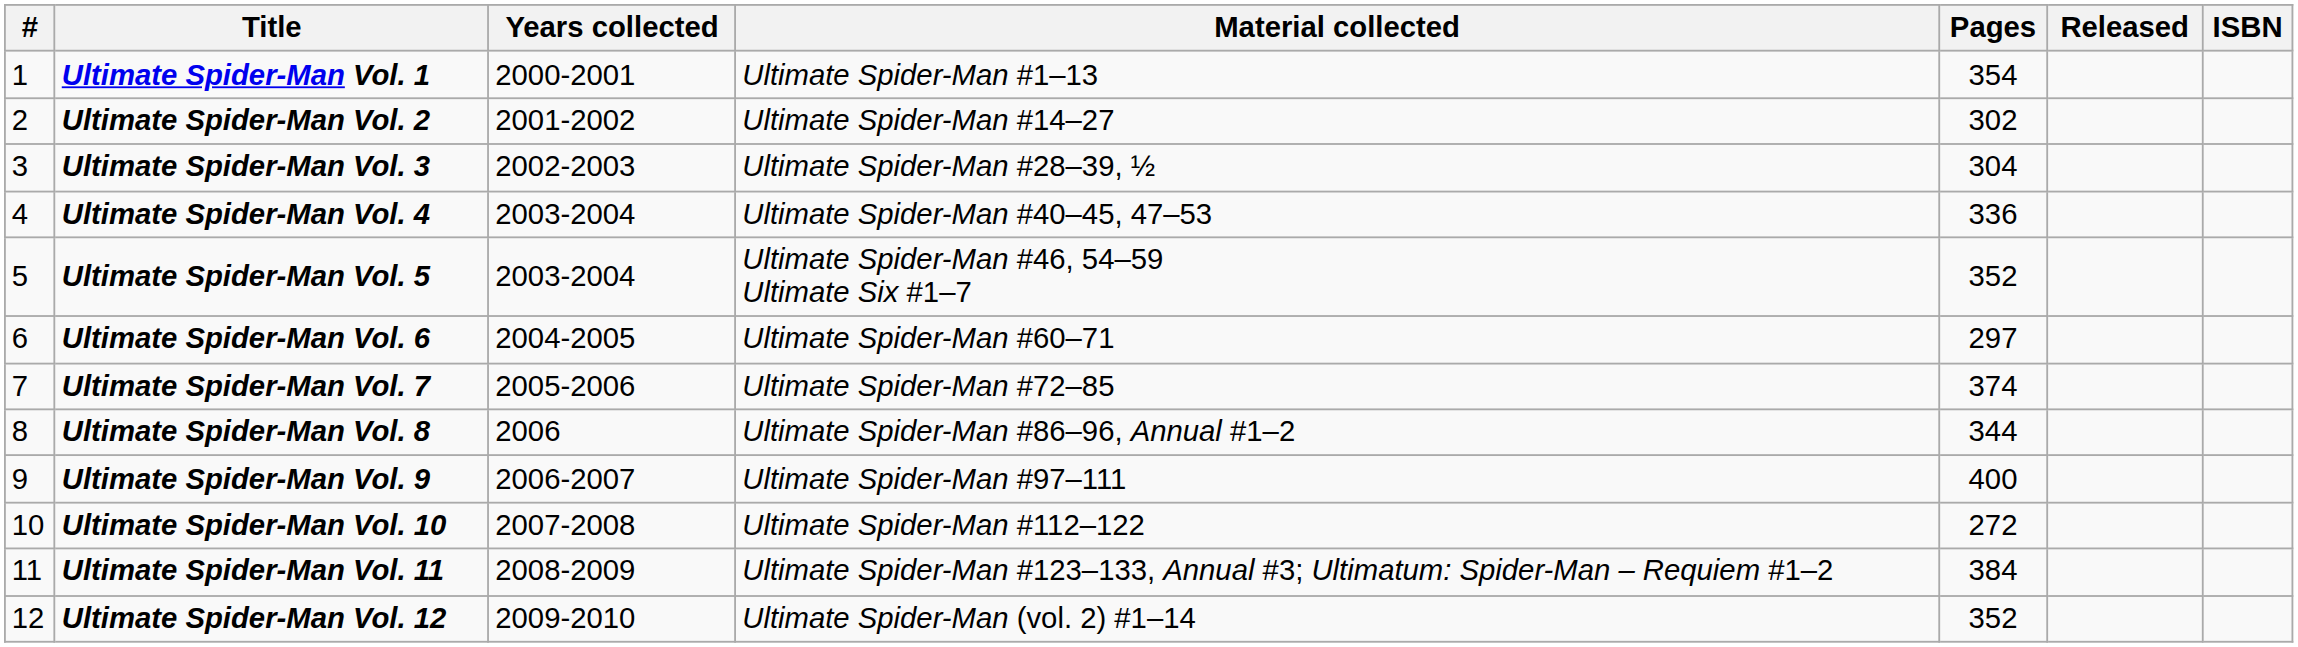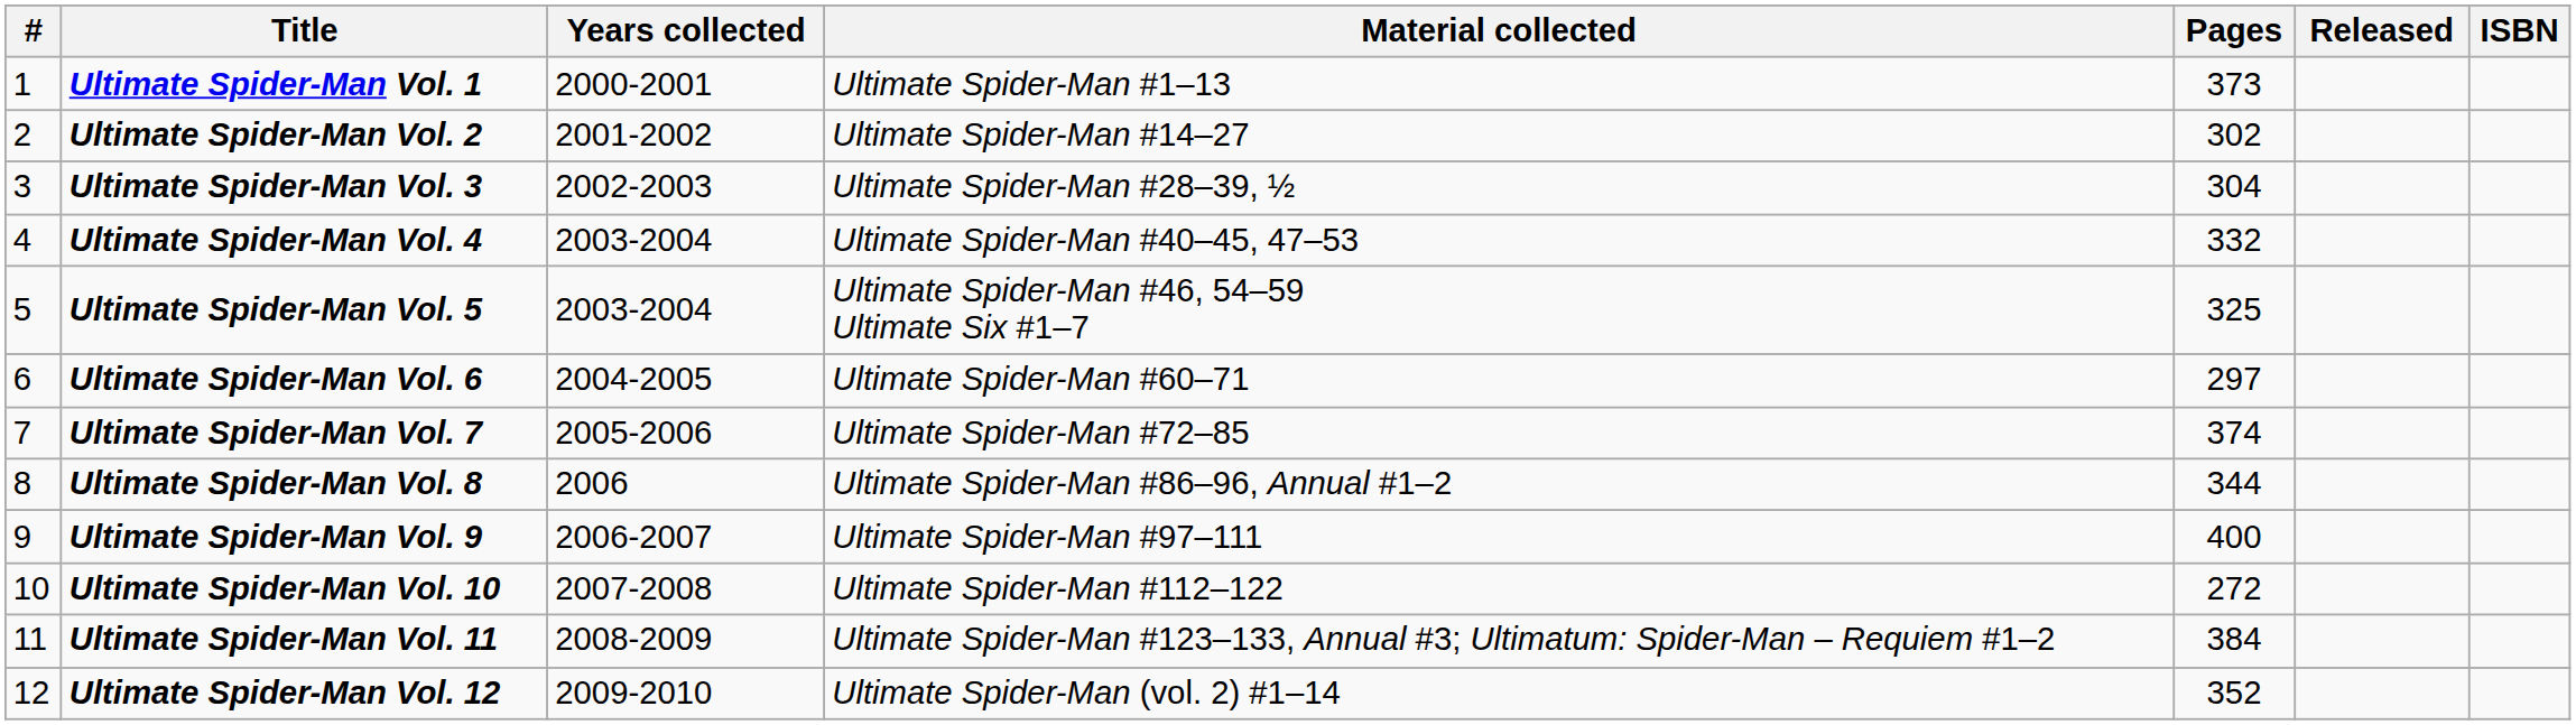Ultimate Spider-Man Vol. 1 | Pages: 354 -> 373
Ultimate Spider-Man Vol. 4 | Pages: 336 -> 332
Ultimate Spider-Man Vol. 5 | Pages: 352 -> 325
